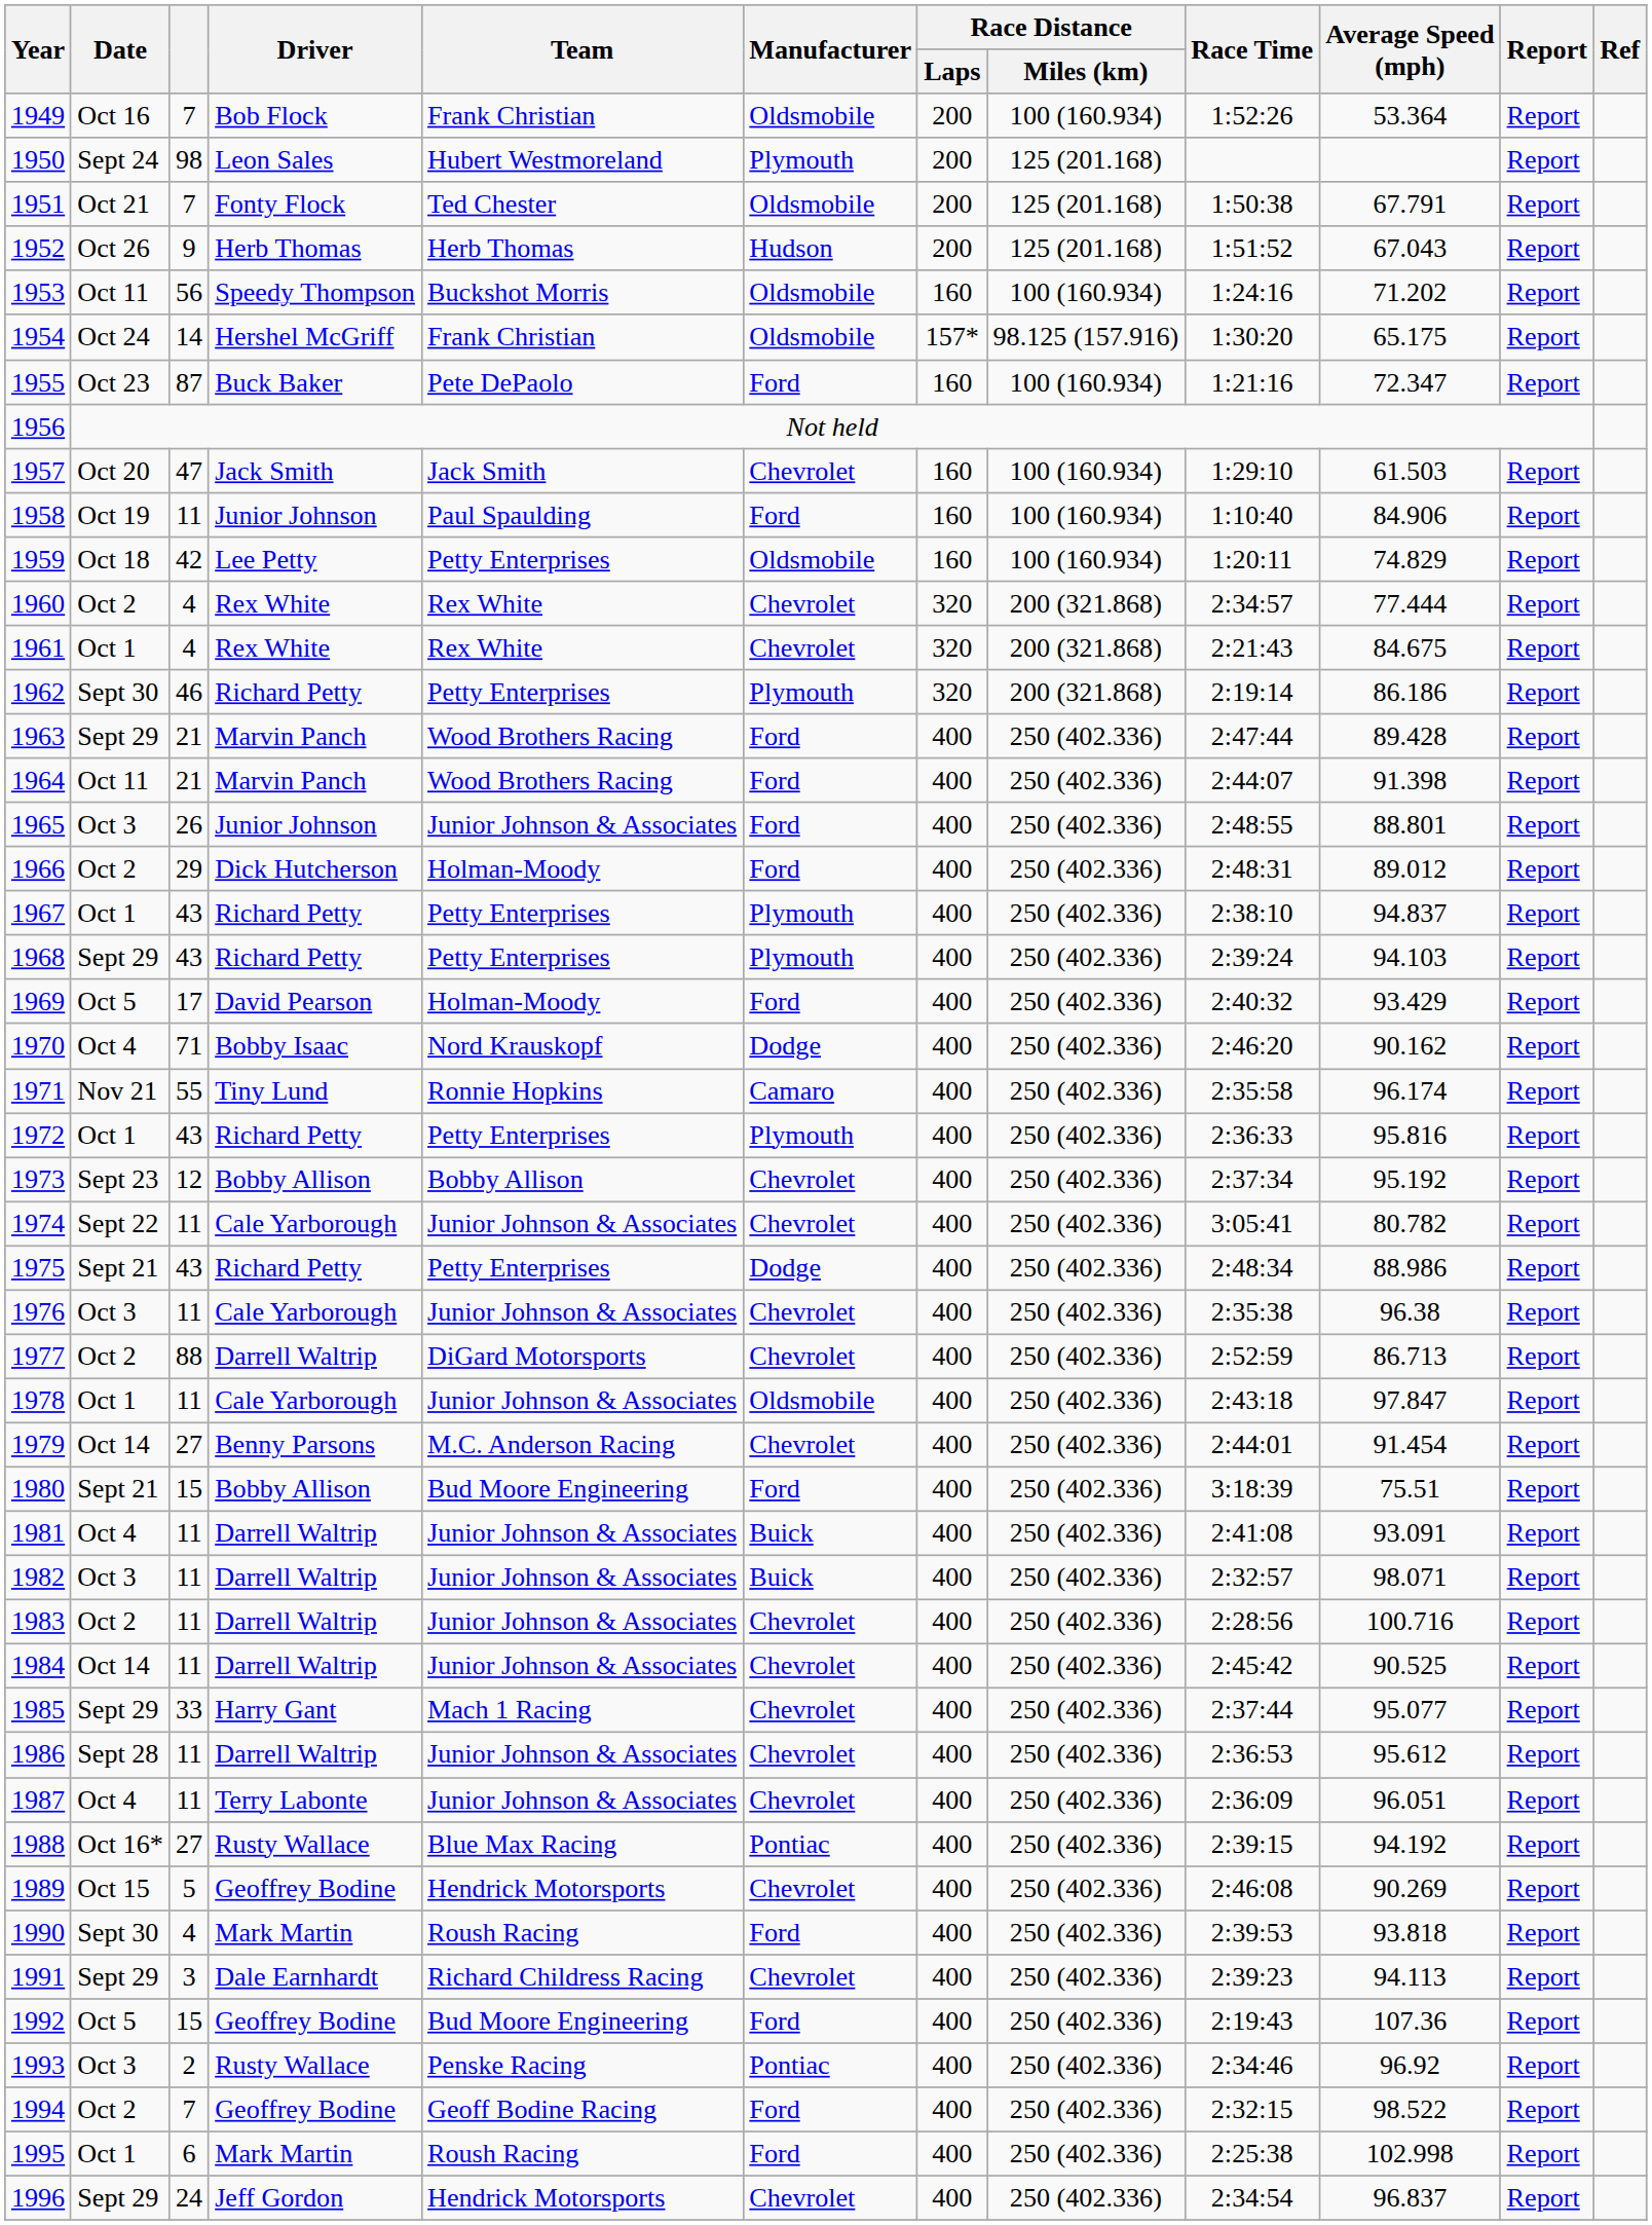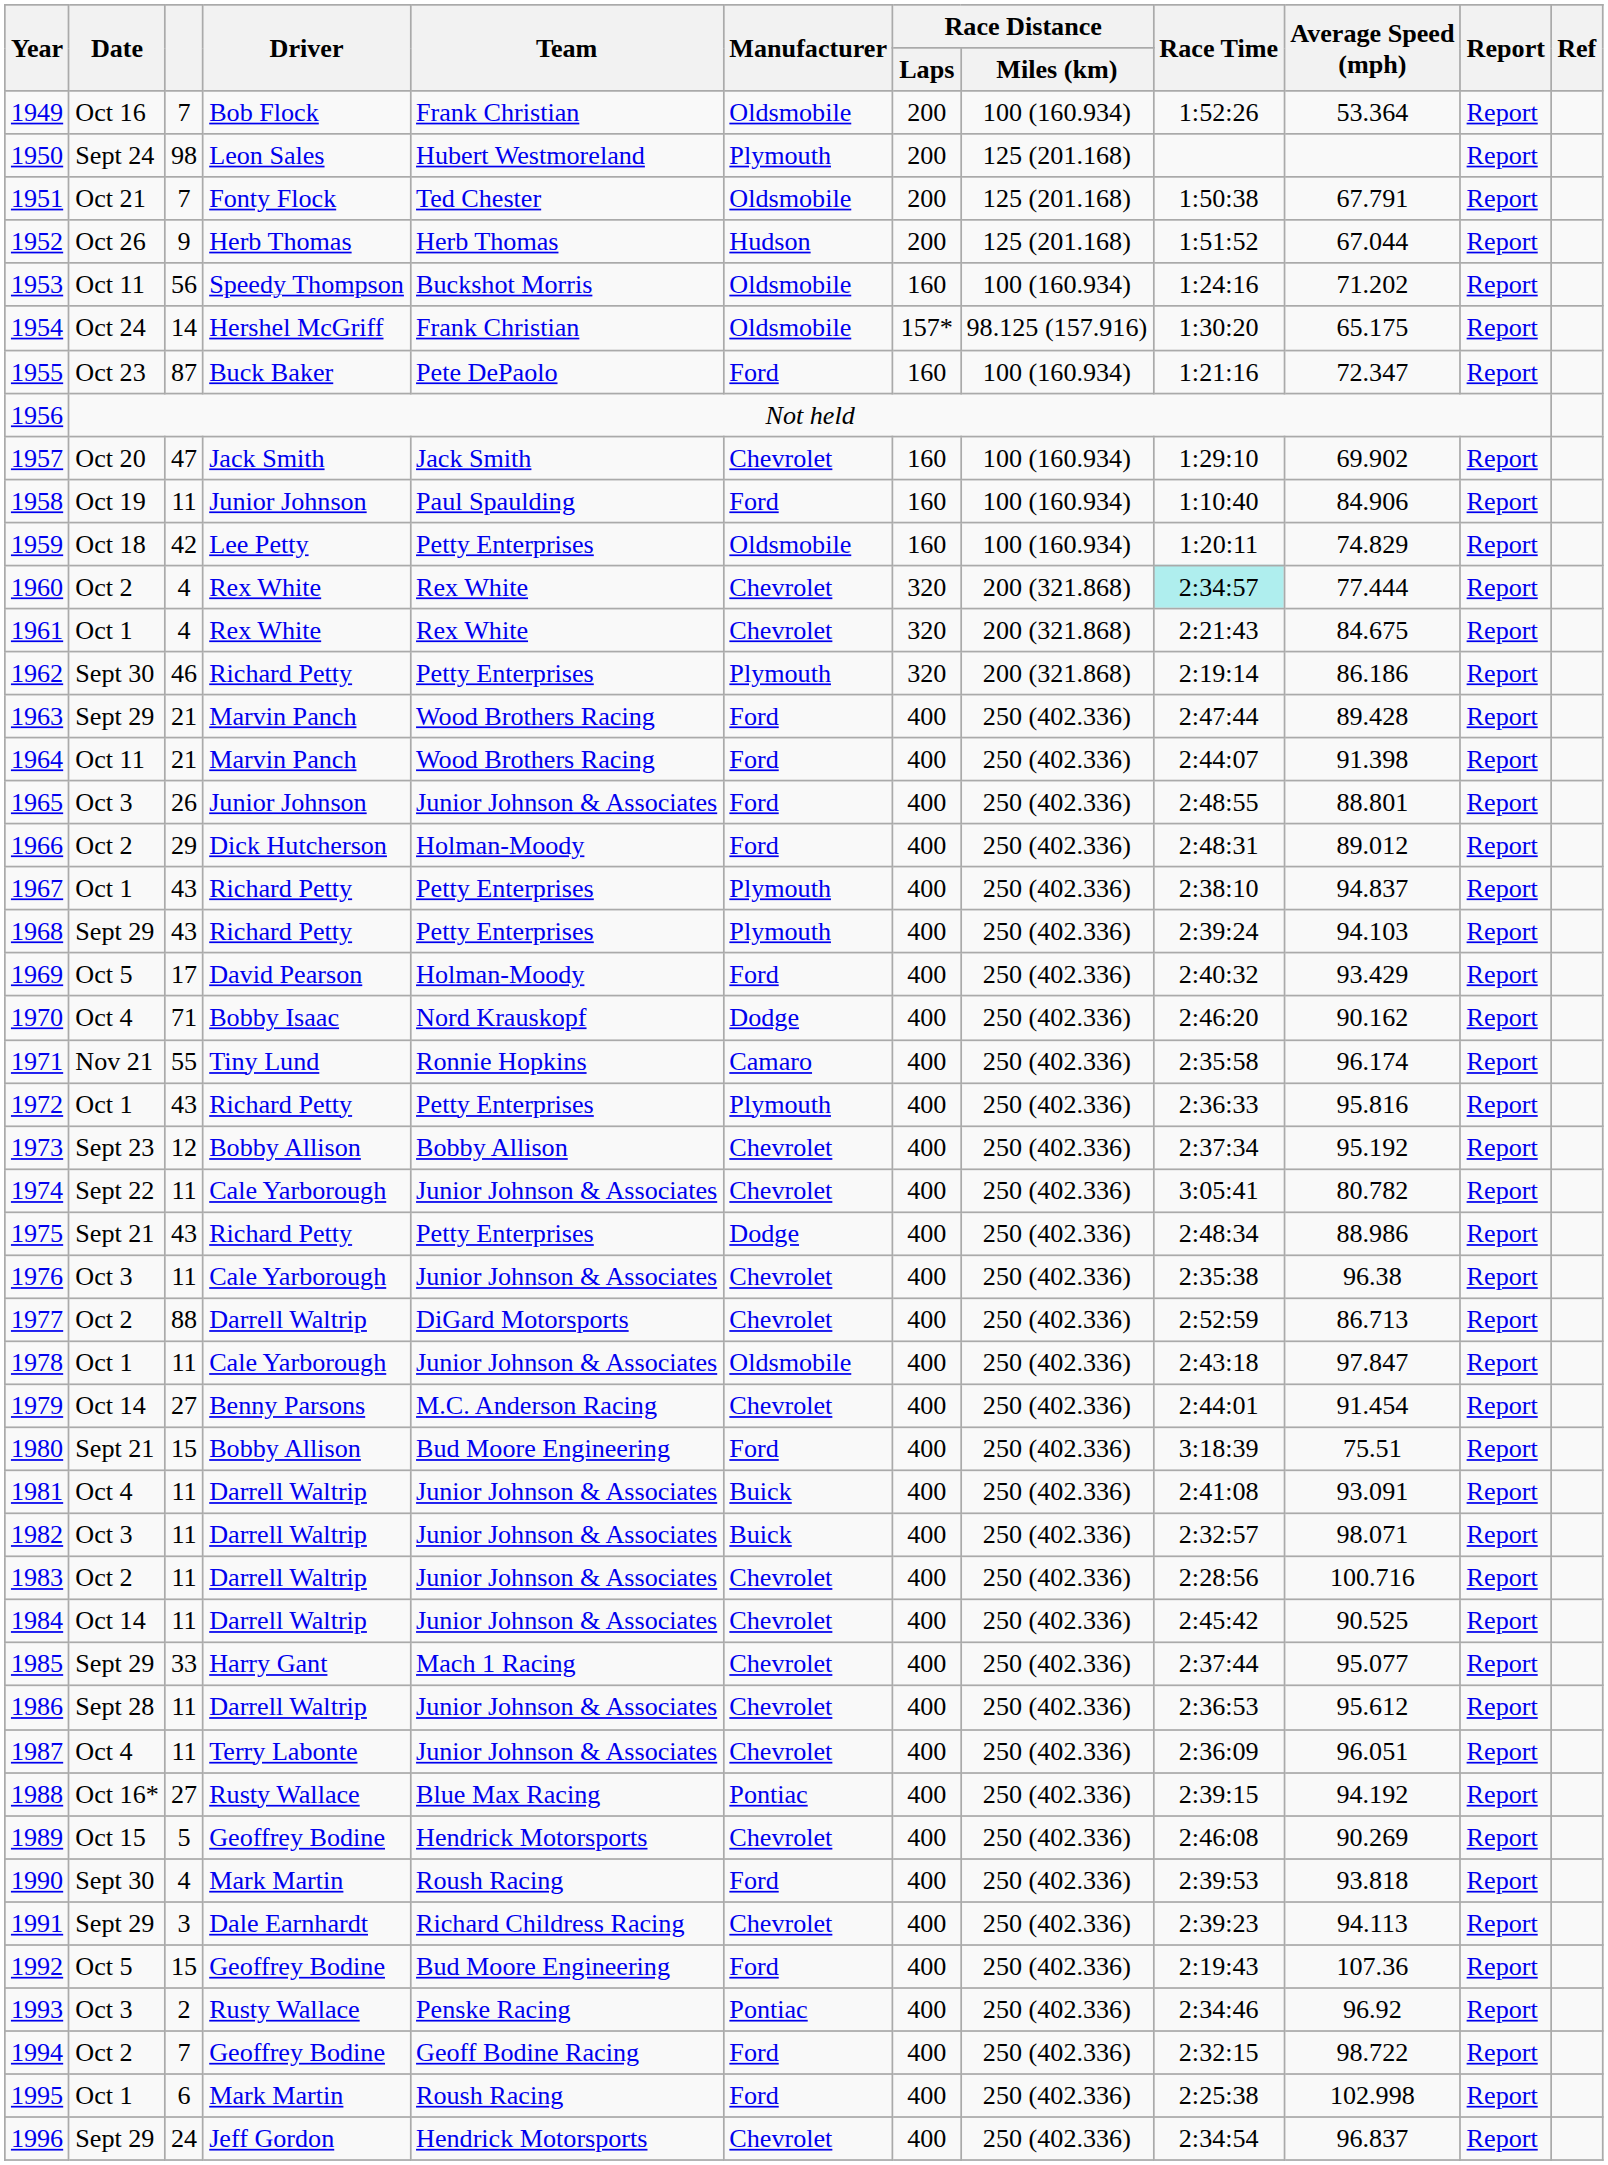1952 | Average Speed (mph): 67.043 -> 67.044
1957 | Average Speed (mph): 61.503 -> 69.902
1960 | Race Time: no background -> paleturquoise background
1994 | Average Speed (mph): 98.522 -> 98.722
